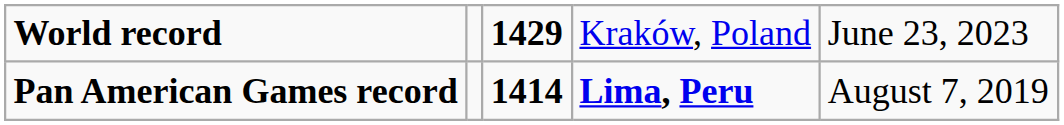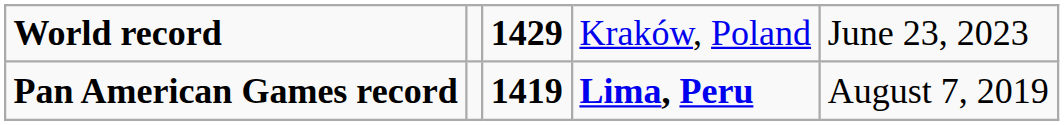Pan American Games record | column 3: 1414 -> 1419
